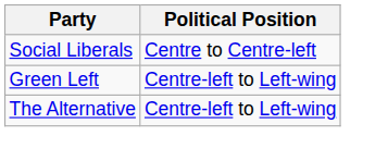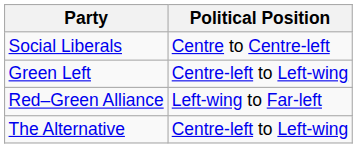+ row: Red–Green Alliance | Left-wing to Far-left
